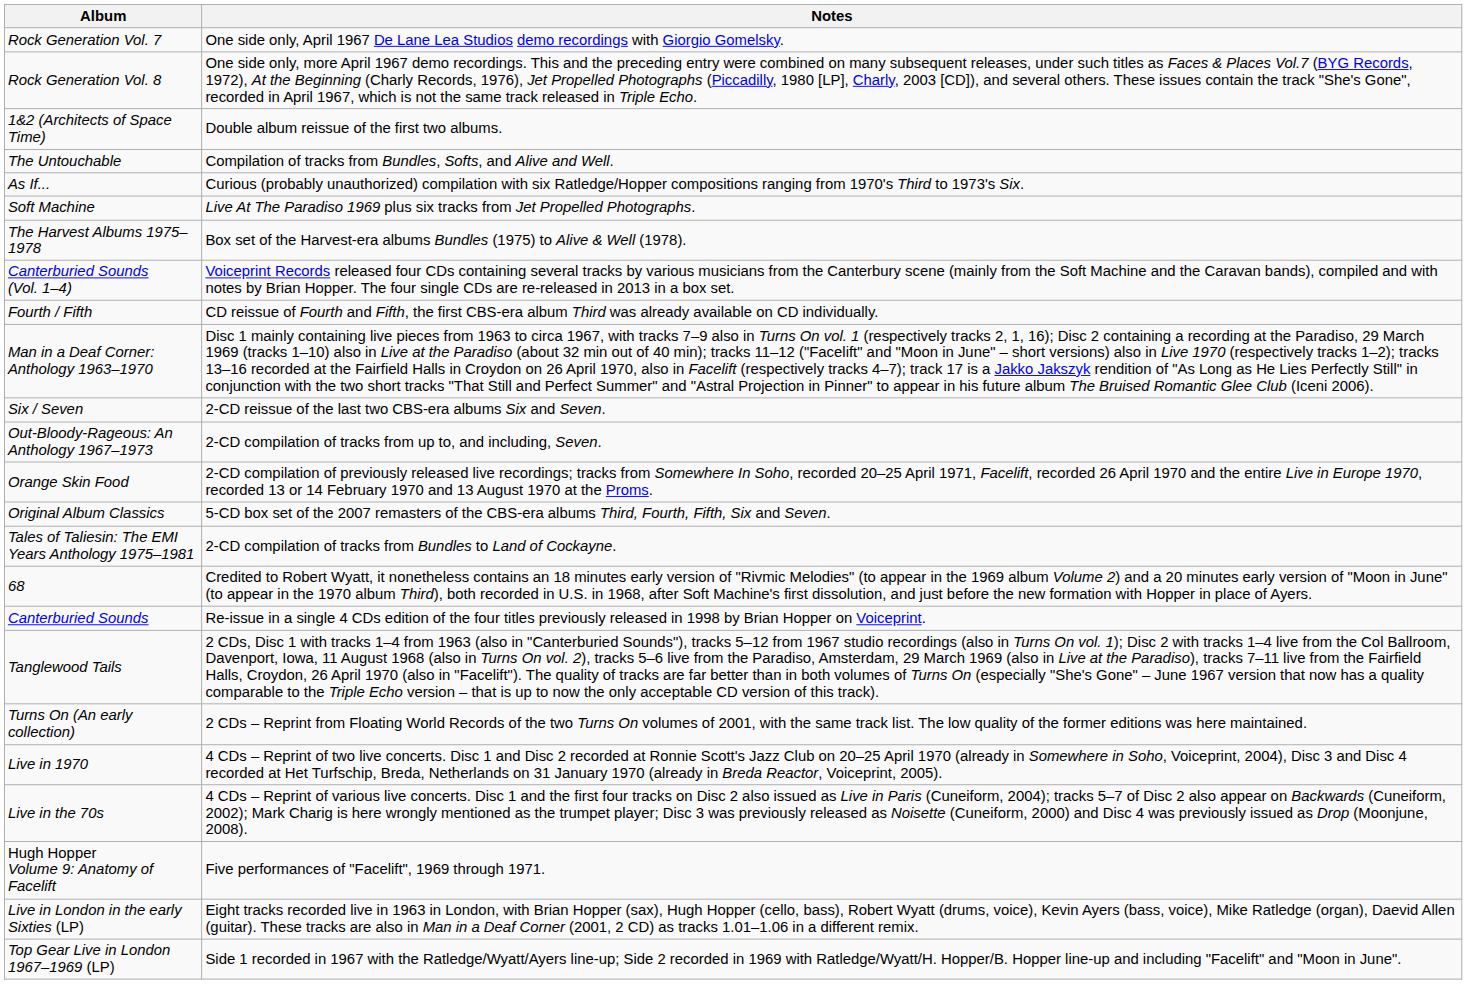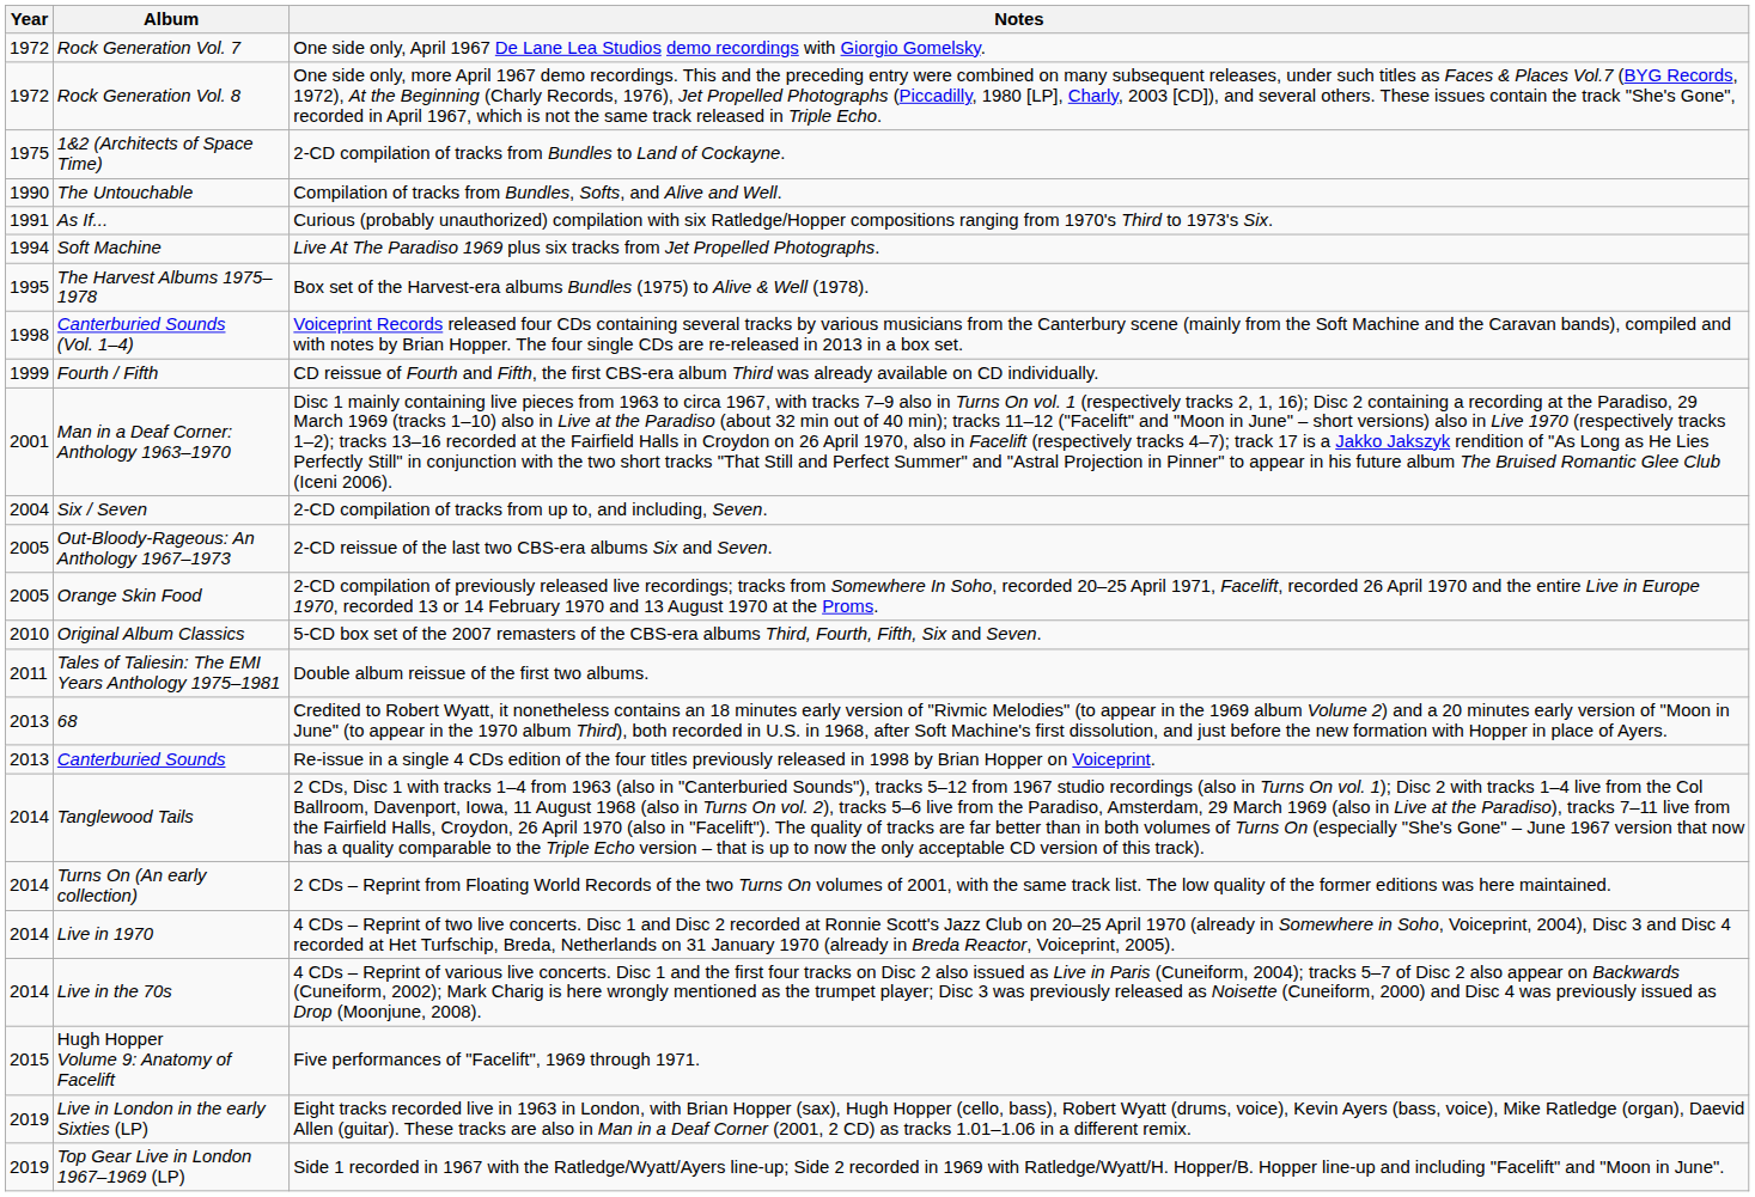+ column: Year | 1972 | 1972 | 1975 | 1990 | 1991 | 1994 | 1995 | 1998 | 1999 | 2001 | 2004 | 2005 | 2005 | 2010 | 2011 | 2013 | 2013 | 2014 | 2014 | 2014 | 2014 | 2015 | 2019 | 2019
1&2 (Architects of Space Time) | Notes: Double album reissue of the first two albums. -> 2-CD compilation of tracks from Bundles to Land of Cockayne.
Six / Seven | Notes: 2-CD reissue of the last two CBS-era albums Six and Seven. -> 2-CD compilation of tracks from up to, and including, Seven.
Out-Bloody-Rageous: An Anthology 1967–1973 | Notes: 2-CD compilation of tracks from up to, and including, Seven. -> 2-CD reissue of the last two CBS-era albums Six and Seven.
Tales of Taliesin: The EMI Years Anthology 1975–1981 | Notes: 2-CD compilation of tracks from Bundles to Land of Cockayne. -> Double album reissue of the first two albums.
